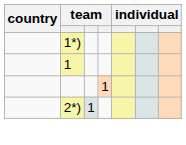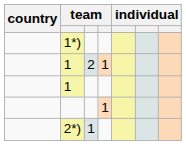+ row: 1 | 2 | 1
